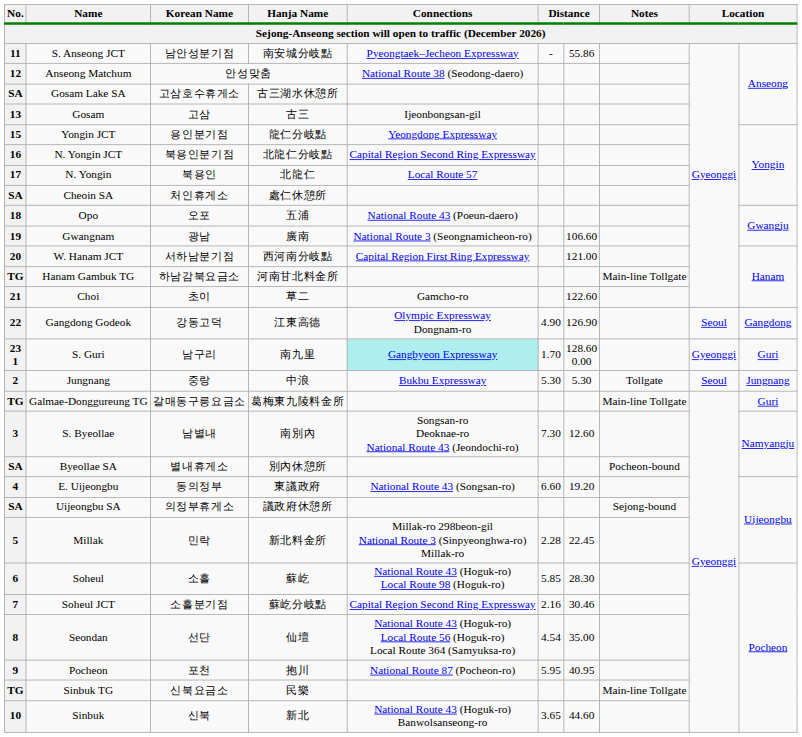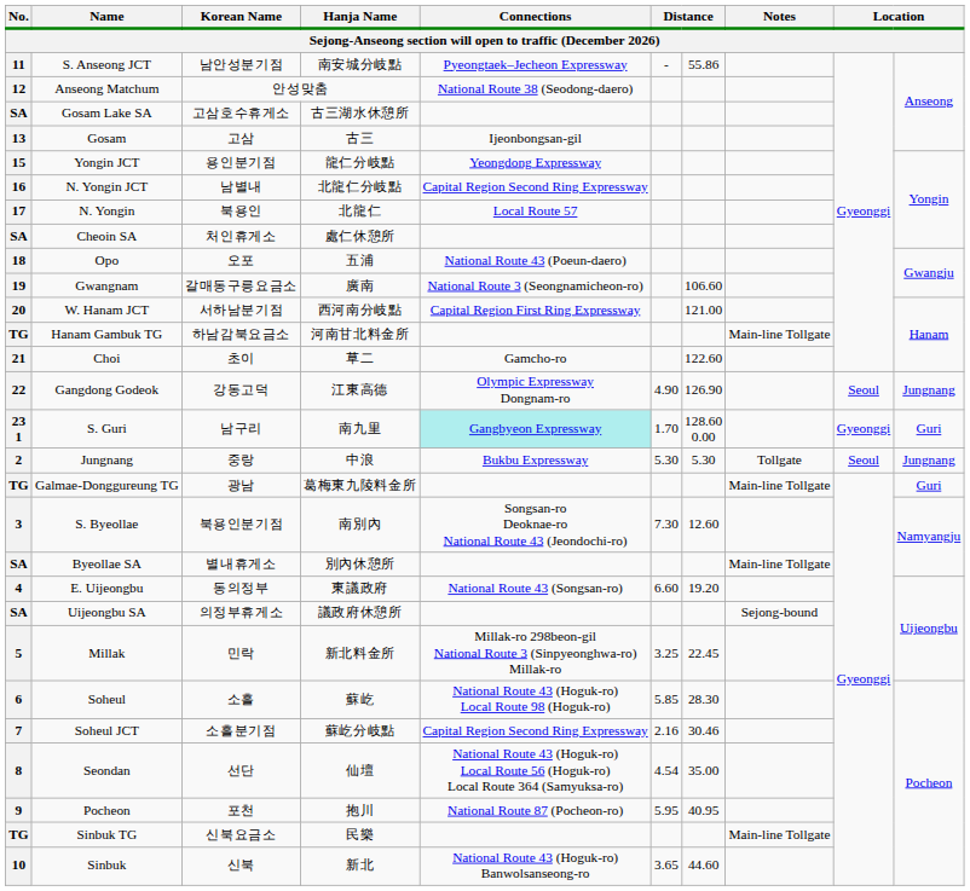N. Yongin JCT | Korean Name: 북용인분기점 -> 남별내
Gwangnam | Korean Name: 광남 -> 갈매동구릉요금소
Gangdong Godeok | column 10: Gangdong -> Jungnang
Galmae-Donggureung TG | Korean Name: 갈매동구릉요금소 -> 광남
S. Byeollae | Korean Name: 남별내 -> 북용인분기점
Byeollae SA | Notes: Pocheon-bound -> Main-line Tollgate
Millak | column 6: 2.28 -> 3.25
